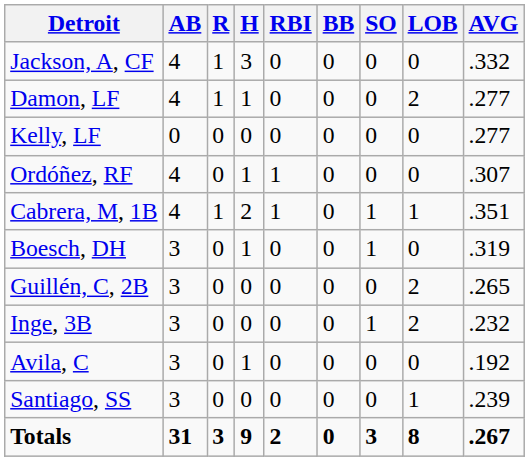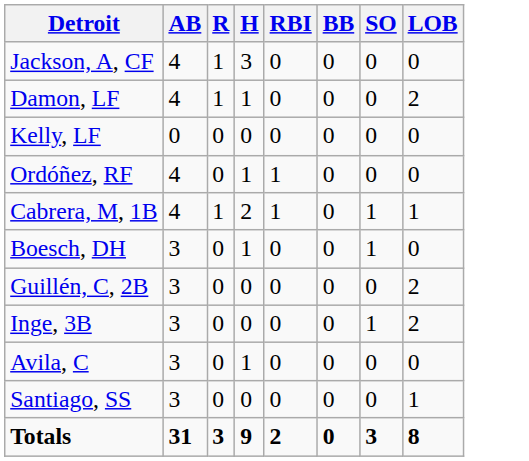- column: AVG | .332 | .277 | .277 | .307 | .351 | .319 | .265 | .232 | .192 | .239 | .267
